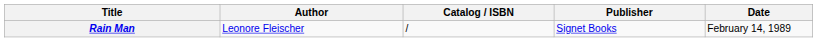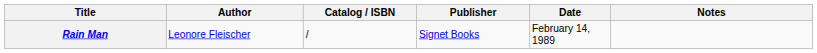+ column: Notes
